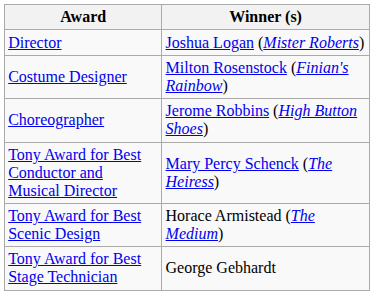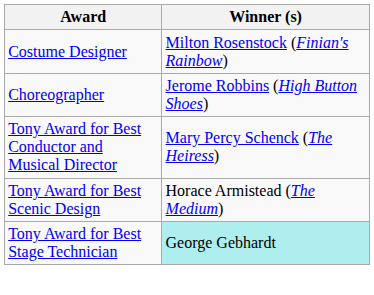- row: Director | Joshua Logan (Mister Roberts)
Tony Award for Best Stage Technician | Winner (s): no background -> paleturquoise background
